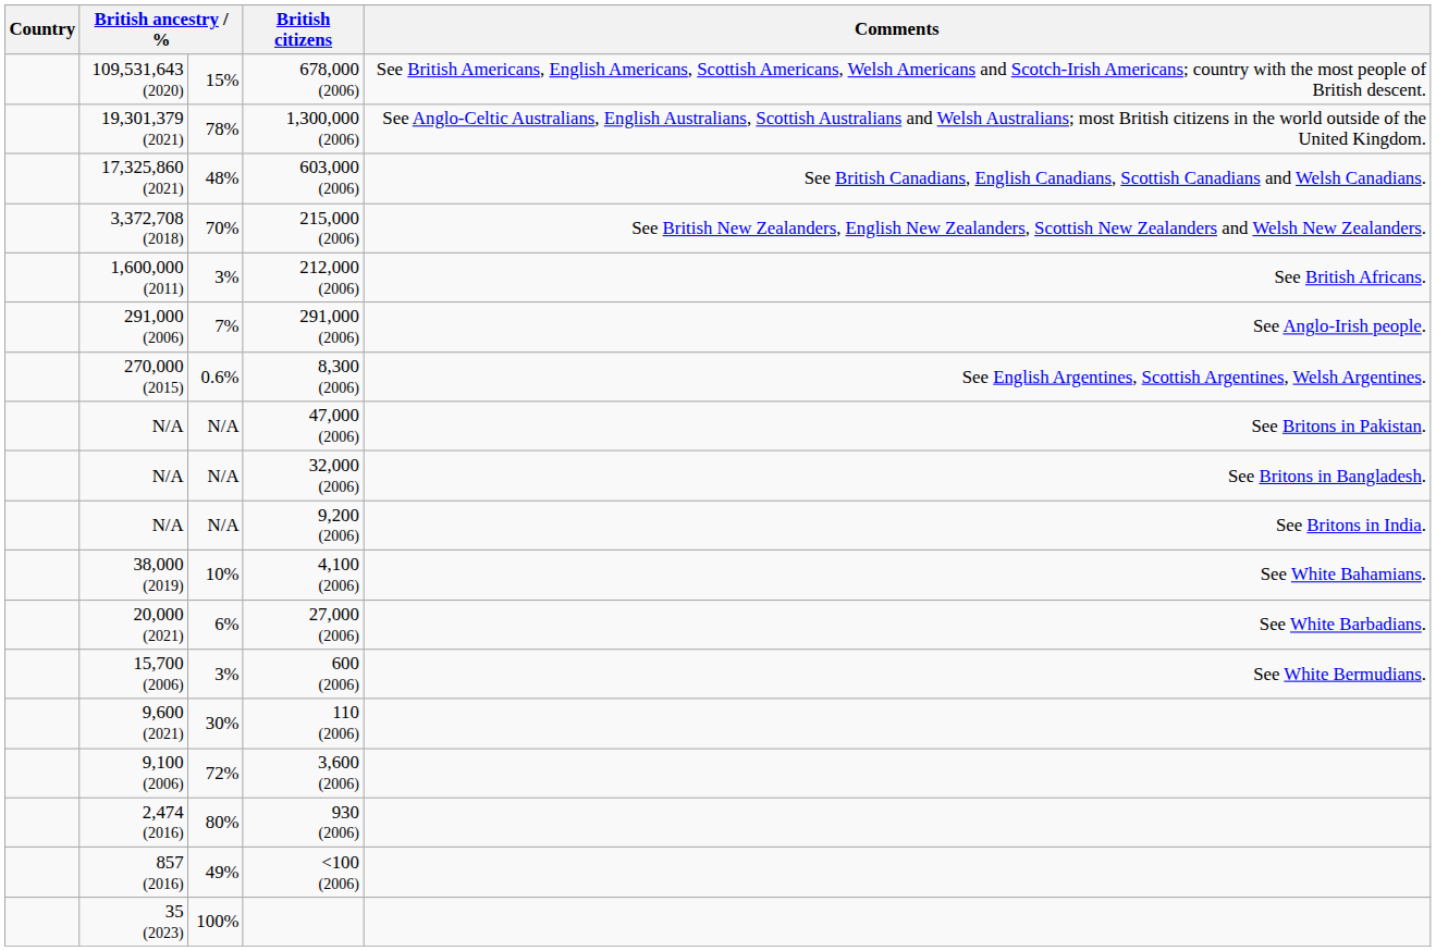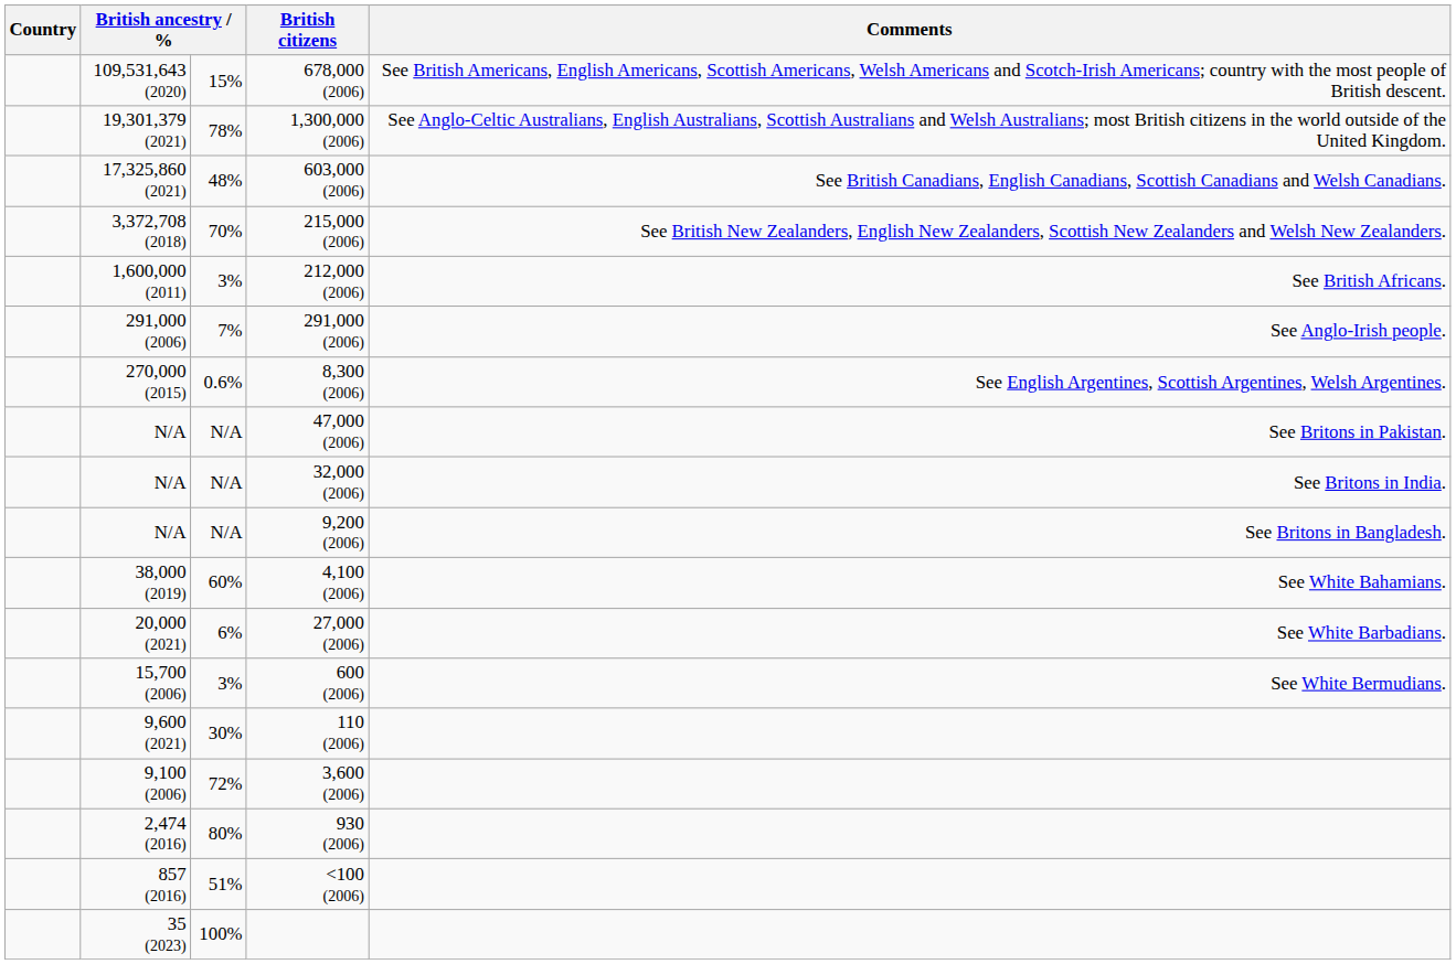32,000 (2006) | Comments: See Britons in Bangladesh. -> See Britons in India.
9,200 (2006) | Comments: See Britons in India. -> See Britons in Bangladesh.
4,100 (2006) | column 3: 10% -> 60%
<100 (2006) | column 3: 49% -> 51%
